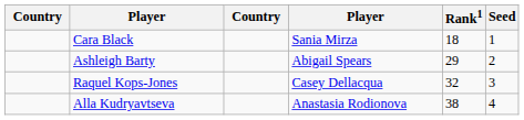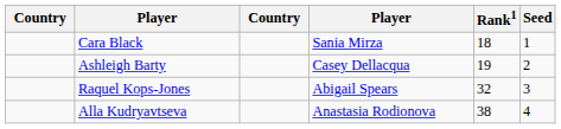Ashleigh Barty | column 4: Abigail Spears -> Casey Dellacqua
Ashleigh Barty | Rank1: 29 -> 19
Raquel Kops-Jones | column 4: Casey Dellacqua -> Abigail Spears
